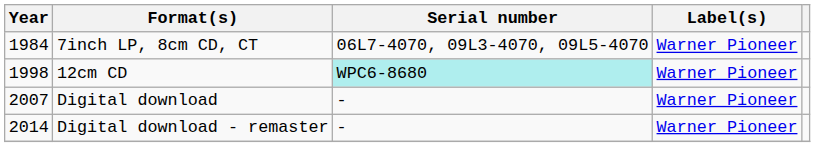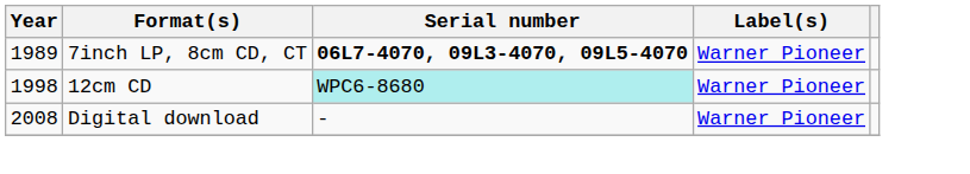7inch LP, 8cm CD, CT | Year: 1984 -> 1989
7inch LP, 8cm CD, CT | Serial number: normal -> bold
Digital download | Year: 2007 -> 2008
- row: 2014 | Digital download - remaster | - | Warner Pioneer
